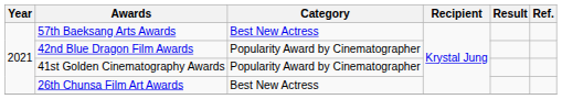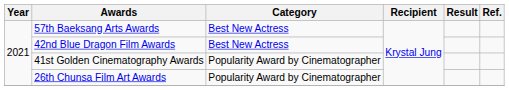42nd Blue Dragon Film Awards | Category: Popularity Award by Cinematographer -> Best New Actress
26th Chunsa Film Art Awards | Category: Best New Actress -> Popularity Award by Cinematographer
